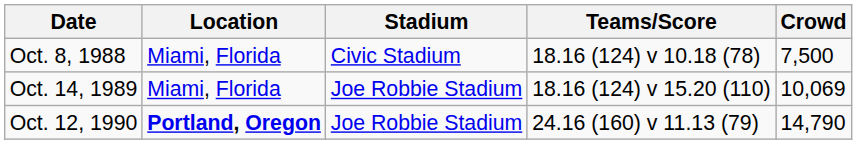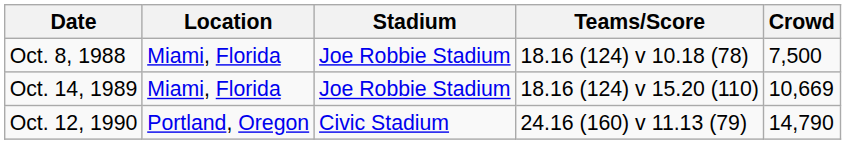Oct. 8, 1988 | Stadium: Civic Stadium -> Joe Robbie Stadium
Oct. 14, 1989 | Crowd: 10,069 -> 10,669
Oct. 12, 1990 | Location: bold -> normal
Oct. 12, 1990 | Stadium: Joe Robbie Stadium -> Civic Stadium
